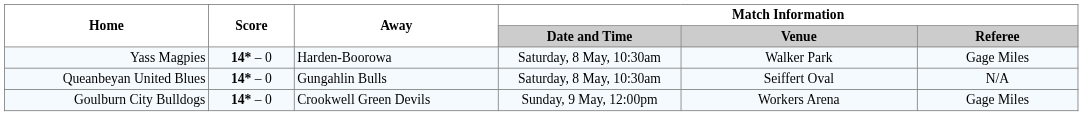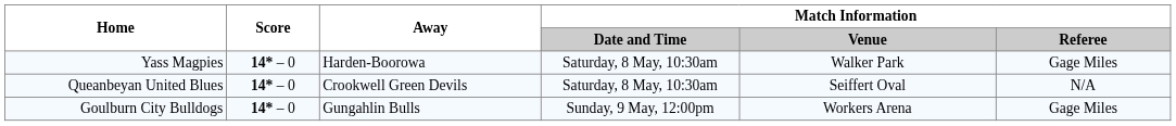Queanbeyan United Blues | Away: Gungahlin Bulls -> Crookwell Green Devils
Goulburn City Bulldogs | Away: Crookwell Green Devils -> Gungahlin Bulls
